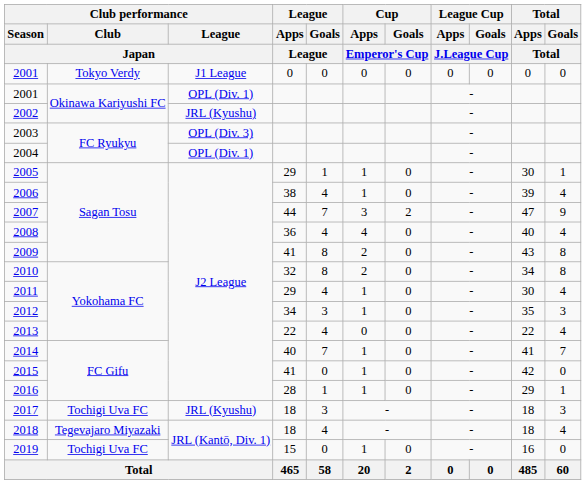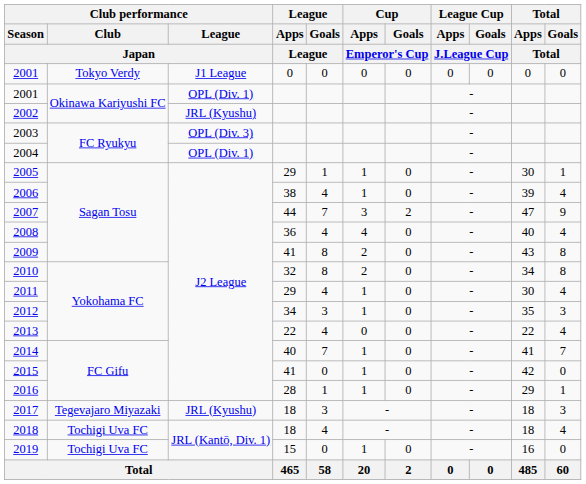2017 | Club performance / Club / Japan: Tochigi Uva FC -> Tegevajaro Miyazaki
2018 | Club performance / Club / Japan: Tegevajaro Miyazaki -> Tochigi Uva FC
